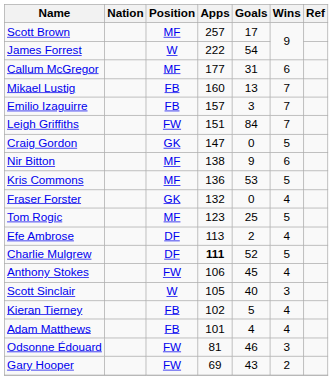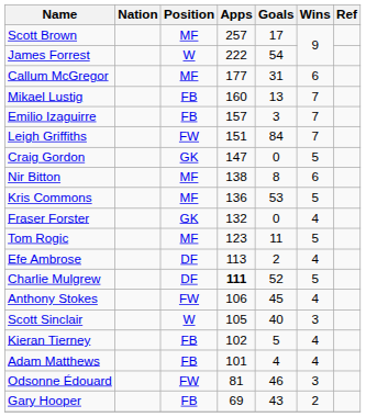Nir Bitton | Goals: 9 -> 8
Tom Rogic | Goals: 25 -> 11
Gary Hooper | Position: FW -> FB
